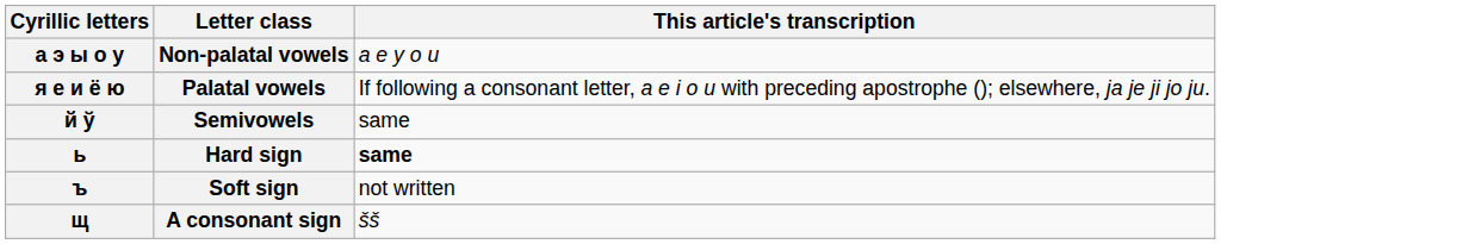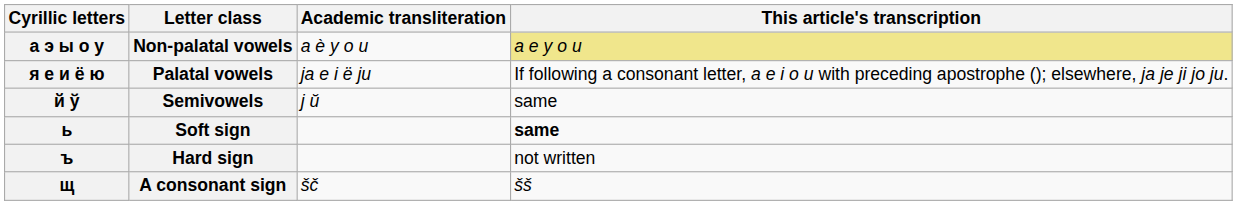+ column: Academic transliteration | a è y o u | ja e i ë ju | j ŭ | šč
а э ы о у | This article's transcription: no background -> khaki background
ь | Letter class: Hard sign -> Soft sign
ъ | Letter class: Soft sign -> Hard sign
